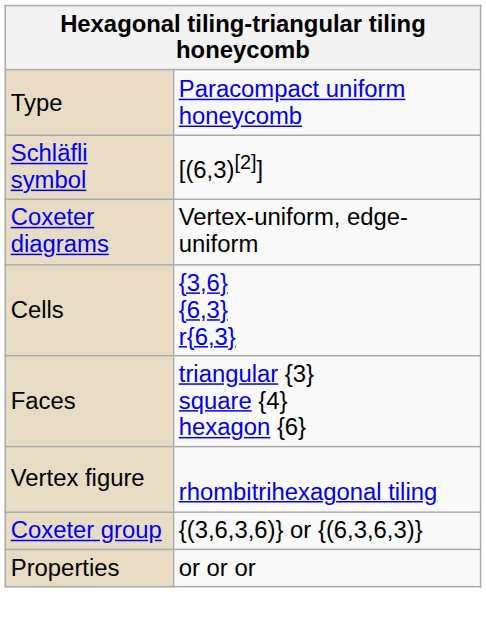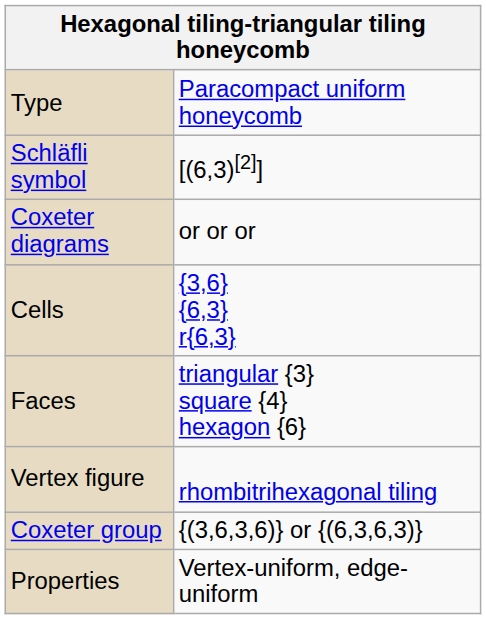Coxeter diagrams | column 2: Vertex-uniform, edge-uniform -> or or or
Properties | column 2: or or or -> Vertex-uniform, edge-uniform
